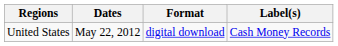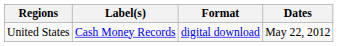columns swapped: Dates <-> Label(s)
